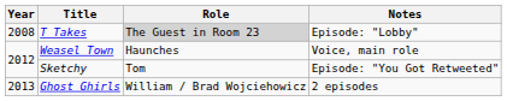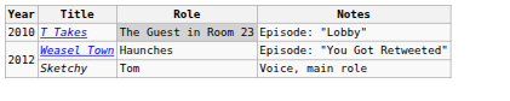T Takes | Year: 2008 -> 2010
Weasel Town | Notes: Voice, main role -> Episode: "You Got Retweeted"
Sketchy | Notes: Episode: "You Got Retweeted" -> Voice, main role
- row: 2013 | Ghost Ghirls | William / Brad Wojciehowicz | 2 episodes
